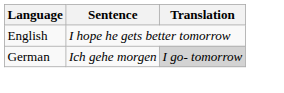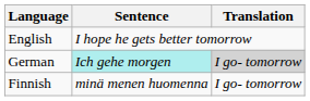German | Sentence: no background -> paleturquoise background
+ row: Finnish | minä menen huomenna | I go- tomorrow
